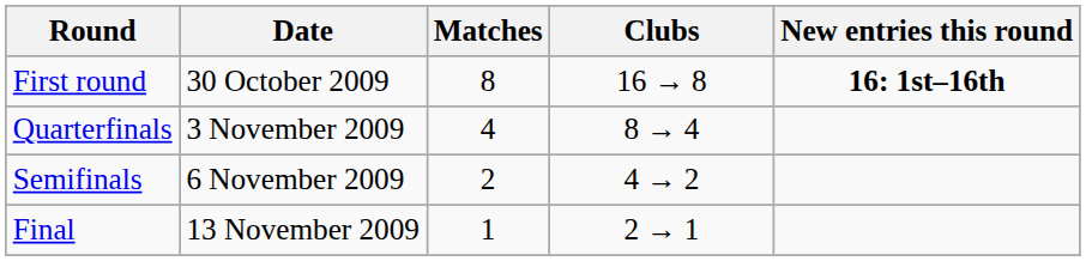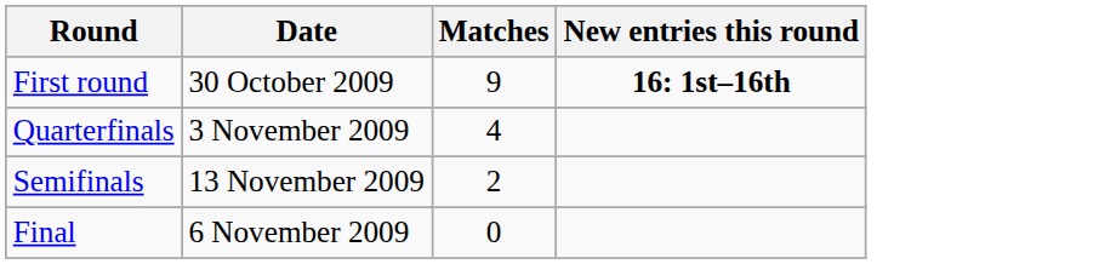- column: Clubs | 16 → 8 | 8 → 4 | 4 → 2 | 2 → 1
First round | Matches: 8 -> 9
Semifinals | Date: 6 November 2009 -> 13 November 2009
Final | Date: 13 November 2009 -> 6 November 2009
Final | Matches: 1 -> 0
